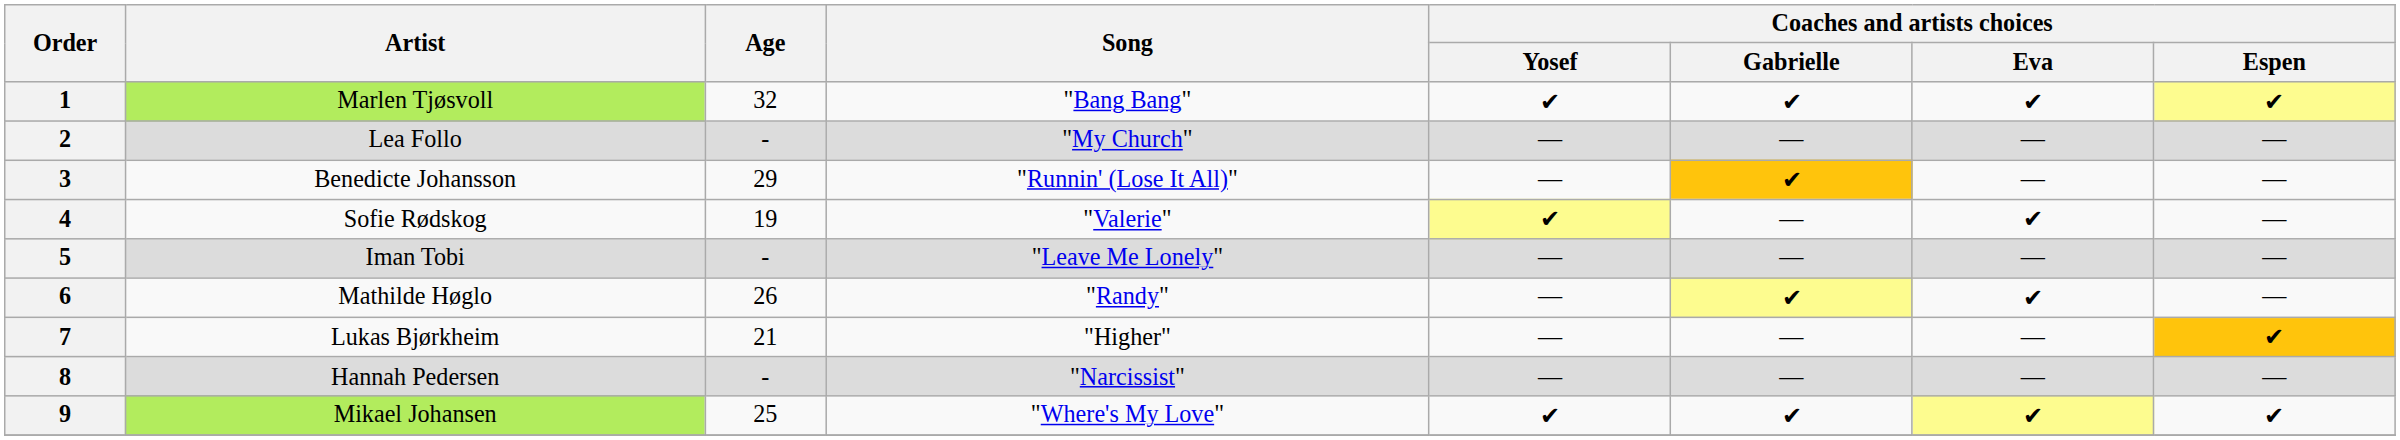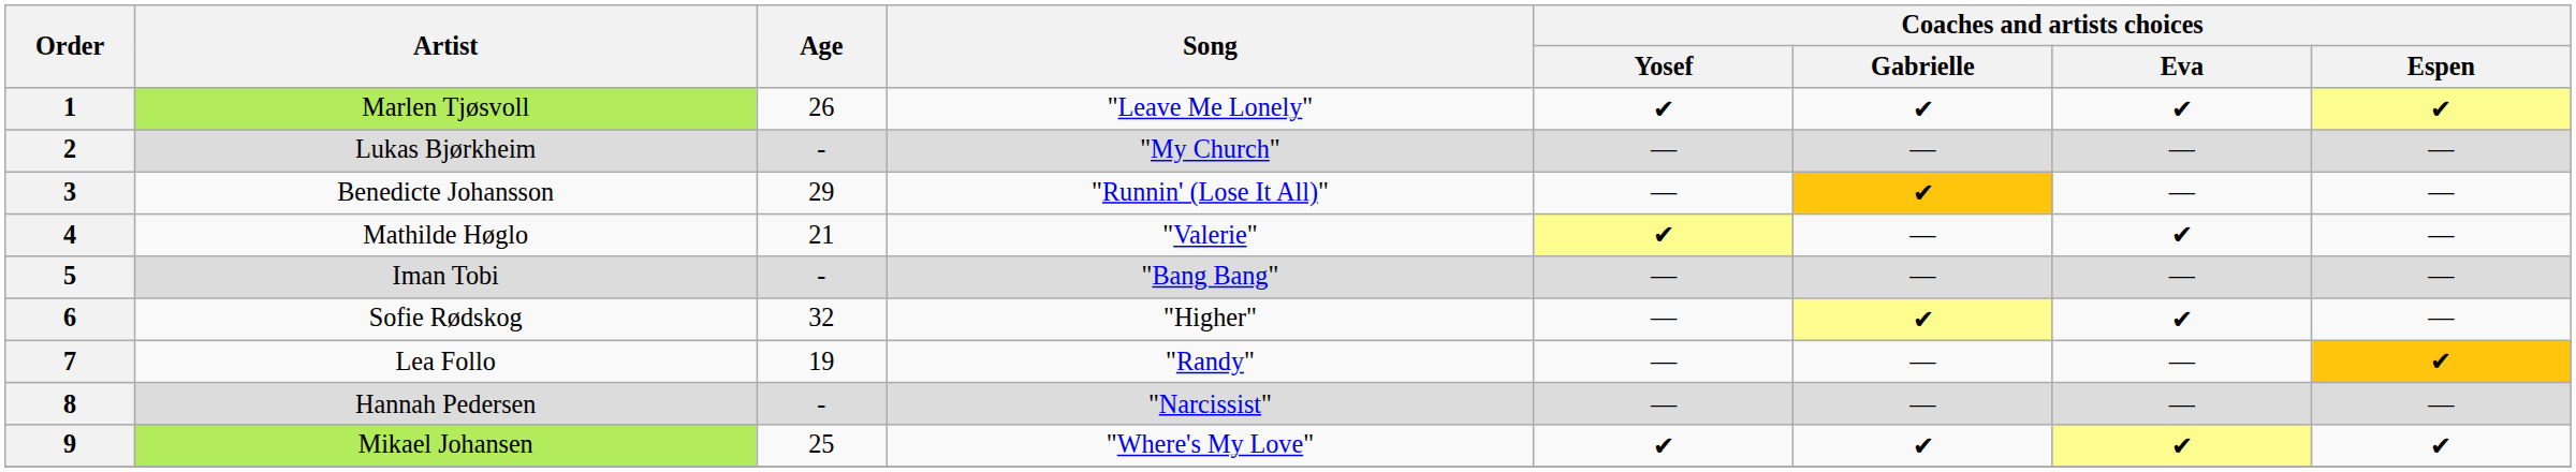1 | Age: 32 -> 26
1 | Song: "Bang Bang" -> "Leave Me Lonely"
2 | Artist: Lea Follo -> Lukas Bjørkheim
4 | Artist: Sofie Rødskog -> Mathilde Høglo
4 | Age: 19 -> 21
5 | Song: "Leave Me Lonely" -> "Bang Bang"
6 | Artist: Mathilde Høglo -> Sofie Rødskog
6 | Age: 26 -> 32
6 | Song: "Randy" -> "Higher"
7 | Artist: Lukas Bjørkheim -> Lea Follo
7 | Age: 21 -> 19
7 | Song: "Higher" -> "Randy"
